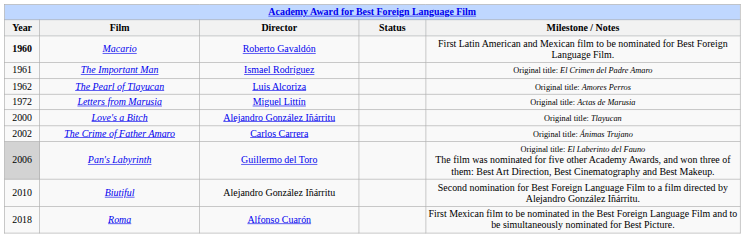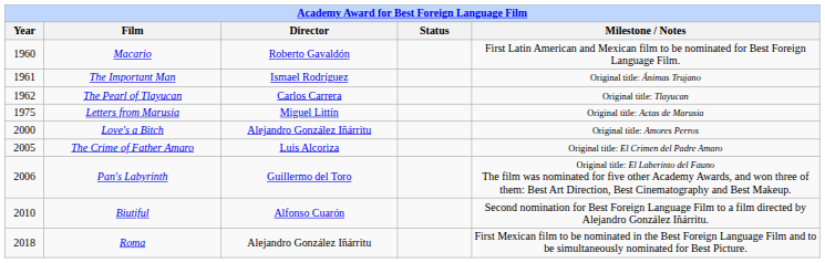Macario | Year: bold -> normal
The Important Man | Milestone / Notes: Original title: El Crimen del Padre Amaro -> Original title: Ánimas Trujano
The Pearl of Tlayucan | Director: Luis Alcoriza -> Carlos Carrera
The Pearl of Tlayucan | Milestone / Notes: Original title: Amores Perros -> Original title: Tlayucan
Letters from Marusia | Year: 1972 -> 1975
Love's a Bitch | Milestone / Notes: Original title: Tlayucan -> Original title: Amores Perros
The Crime of Father Amaro | Year: 2002 -> 2005
The Crime of Father Amaro | Director: Carlos Carrera -> Luis Alcoriza
The Crime of Father Amaro | Milestone / Notes: Original title: Ánimas Trujano -> Original title: El Crimen del Padre Amaro
Pan's Labyrinth | Year: lightgrey background -> no background
Biutiful | Director: Alejandro González Iñárritu -> Alfonso Cuarón
Roma | Director: Alfonso Cuarón -> Alejandro González Iñárritu
